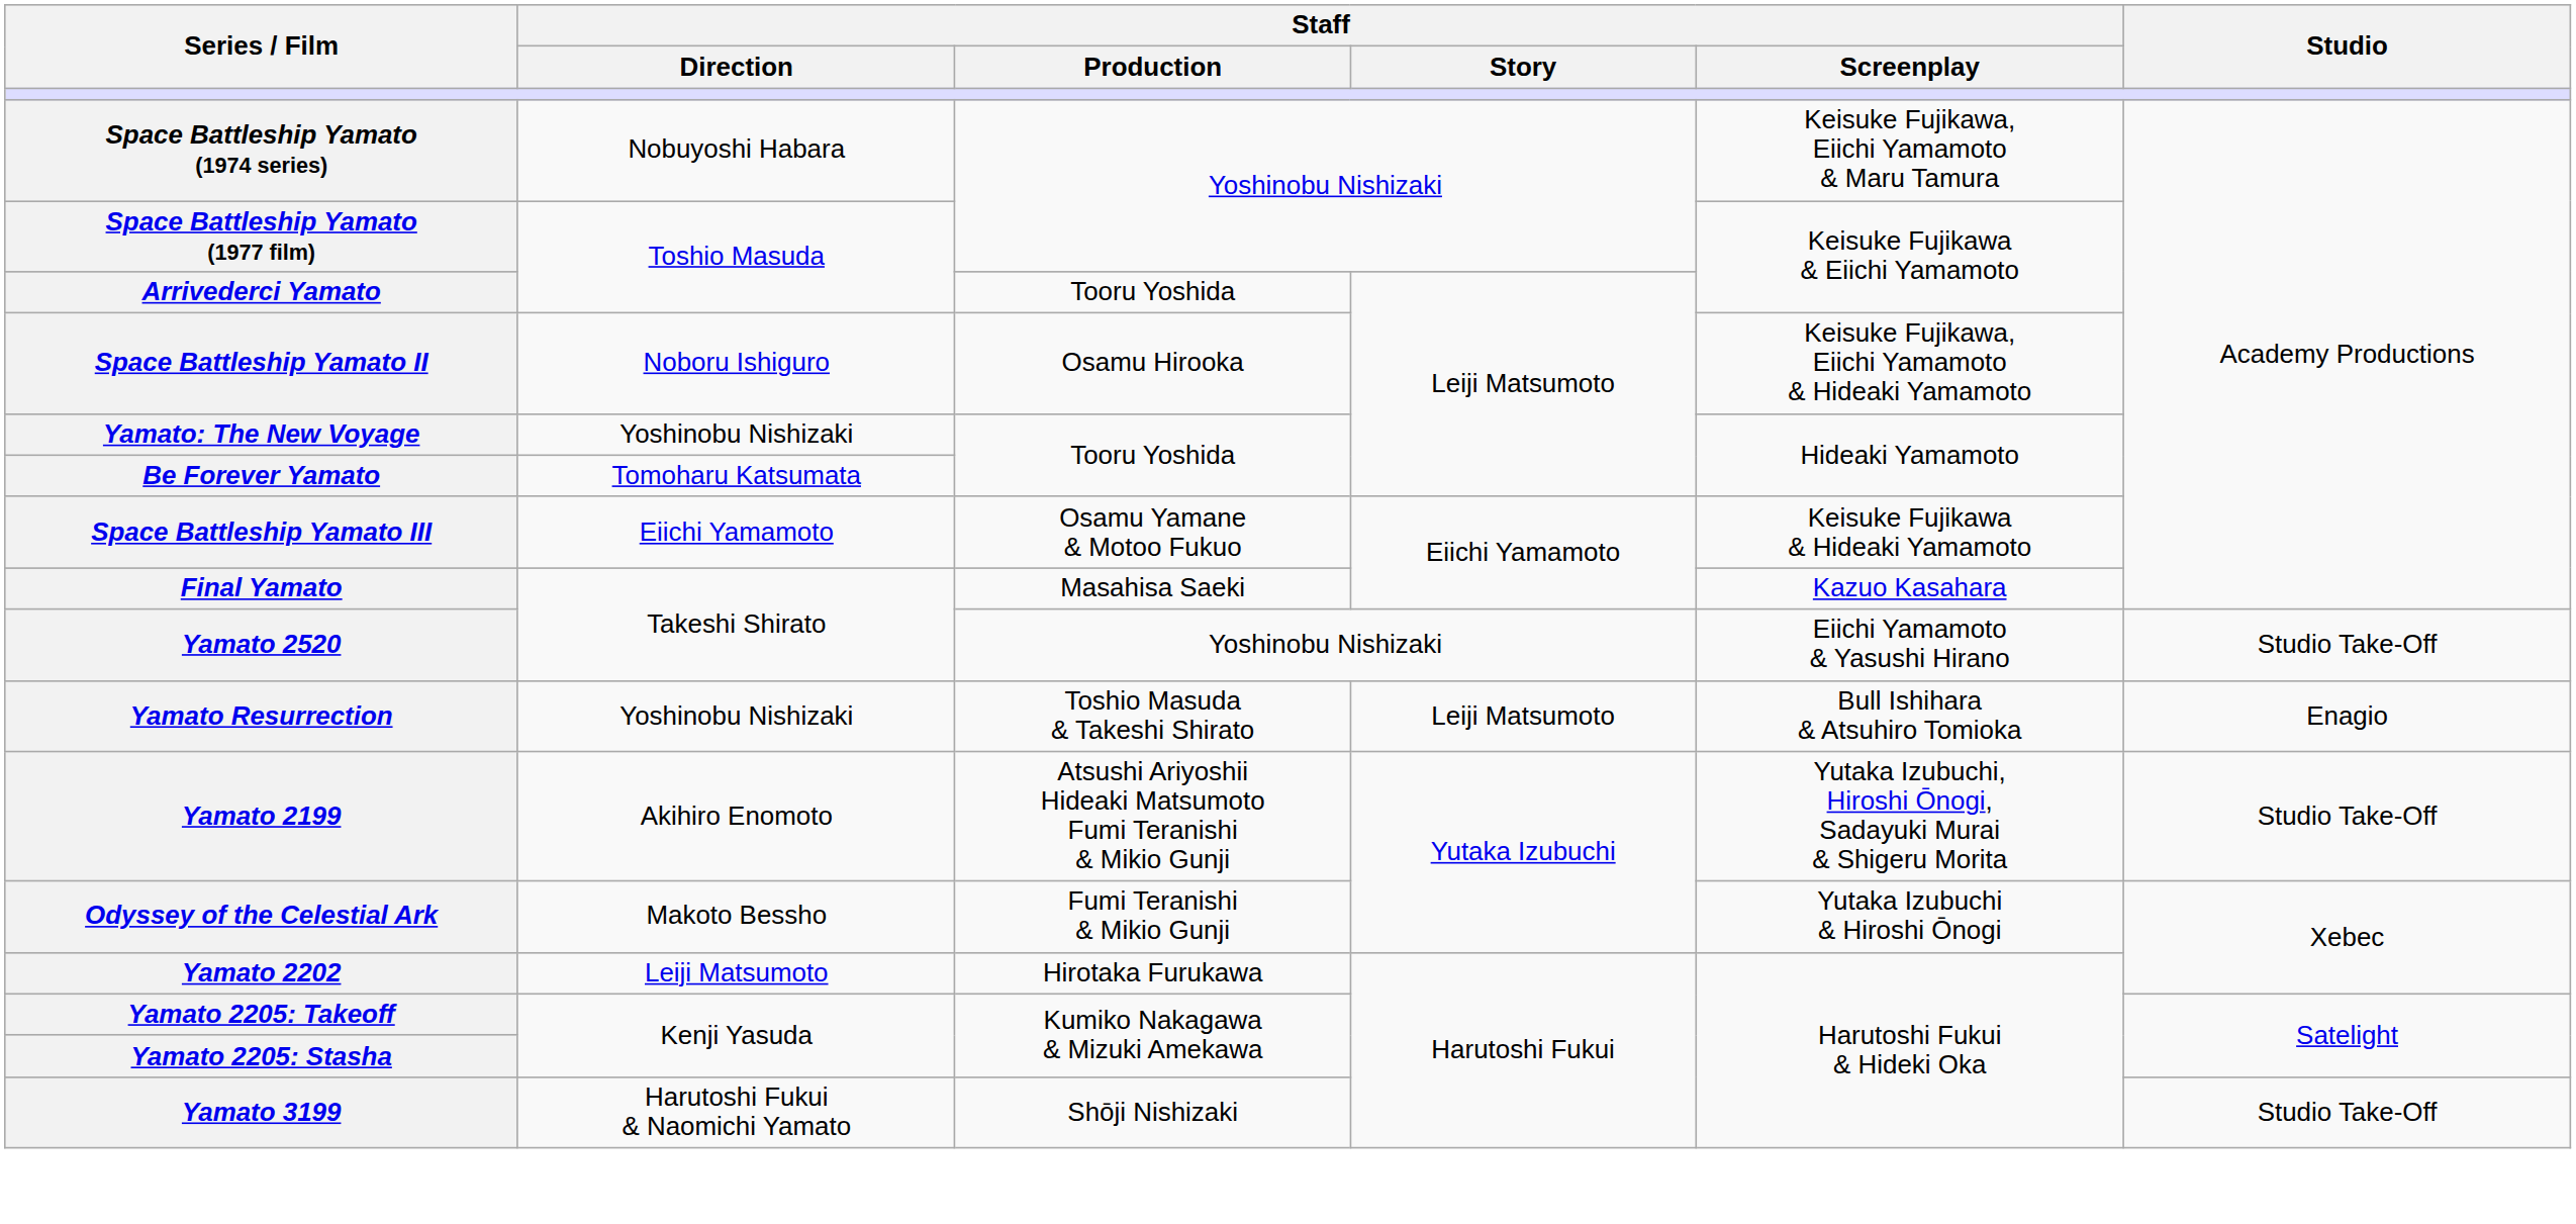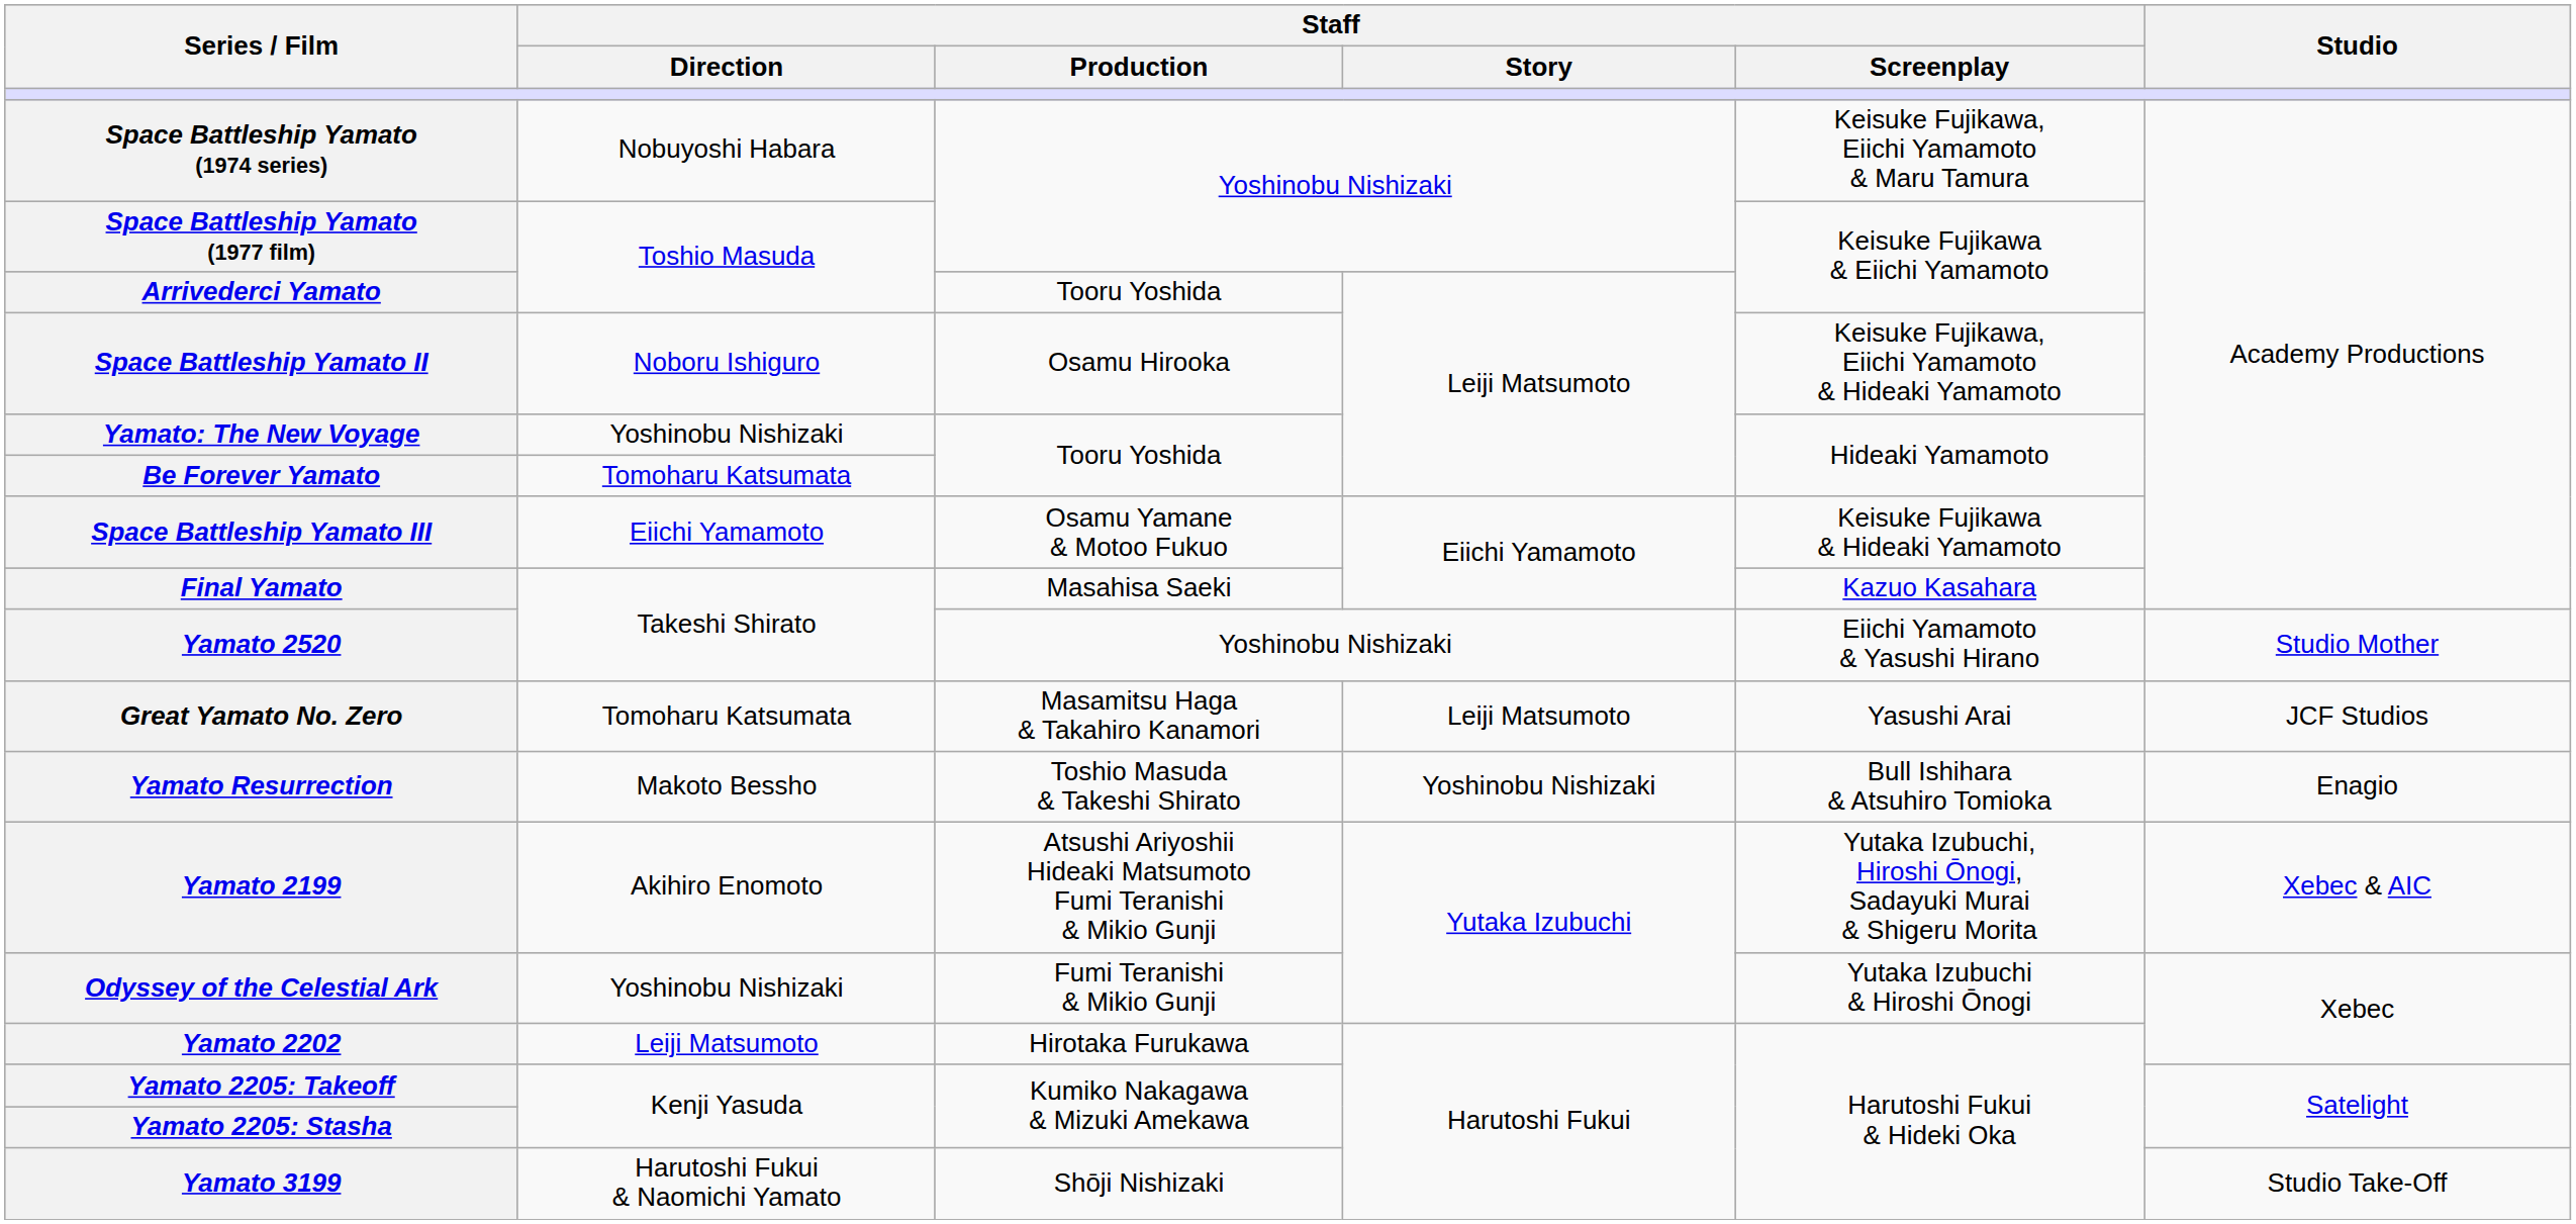Yamato 2520 | Studio: Studio Take-Off -> Studio Mother
+ row: Great Yamato No. Zero | Tomoharu Katsumata | Masamitsu Haga & Takahiro Kanamori | Leiji Matsumoto | Yasushi Arai | JCF Studios
Yamato Resurrection | Staff / Direction: Yoshinobu Nishizaki -> Makoto Bessho
Yamato Resurrection | Staff / Story: Leiji Matsumoto -> Yoshinobu Nishizaki
Yamato 2199 | Studio: Studio Take-Off -> Xebec & AIC
Odyssey of the Celestial Ark | Staff / Direction: Makoto Bessho -> Yoshinobu Nishizaki
